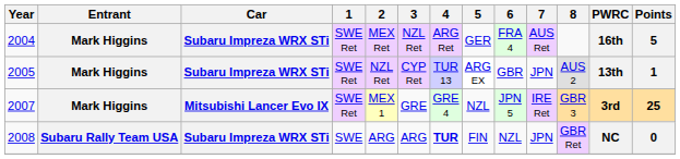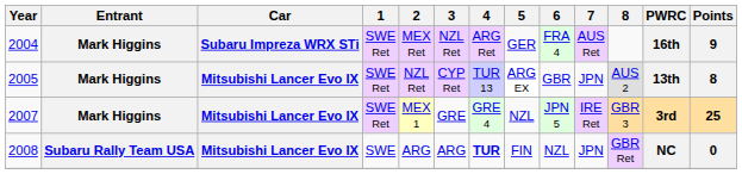2004 | Points: 5 -> 9
2005 | Car: Subaru Impreza WRX STi -> Mitsubishi Lancer Evo IX
2005 | Points: 1 -> 8
2008 | Car: Subaru Impreza WRX STi -> Mitsubishi Lancer Evo IX
